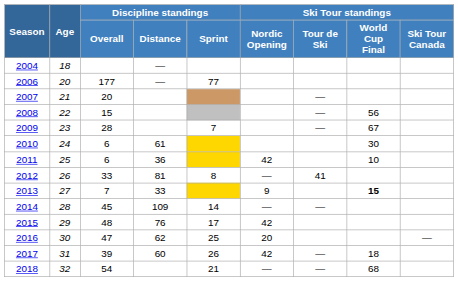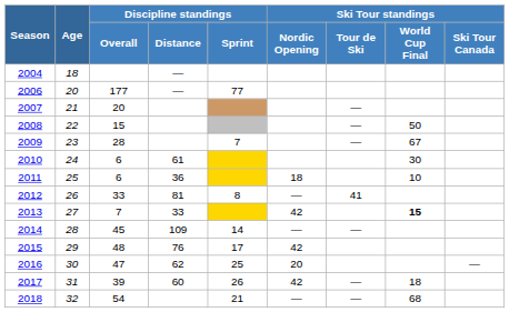2008 | Ski Tour standings / World Cup Final: 56 -> 50
2011 | Ski Tour standings / Nordic Opening: 42 -> 18
2013 | Ski Tour standings / Nordic Opening: 9 -> 42
